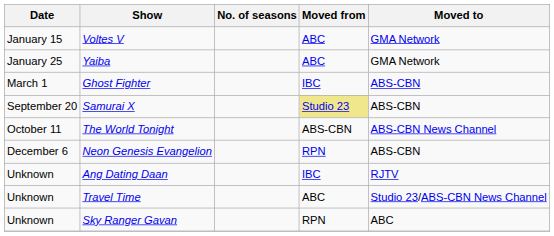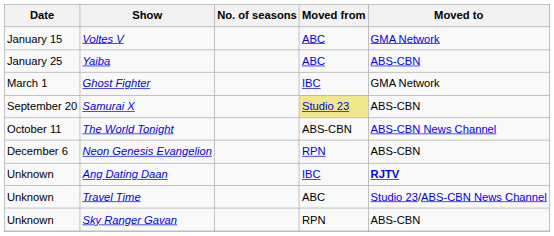Yaiba | Moved to: GMA Network -> ABS-CBN
Ghost Fighter | Moved to: ABS-CBN -> GMA Network
Ang Dating Daan | Moved to: normal -> bold
Sky Ranger Gavan | Moved to: ABC -> ABS-CBN
